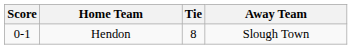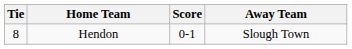columns swapped: Tie <-> Score
